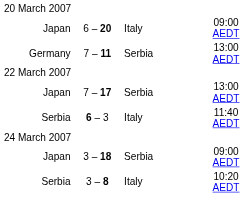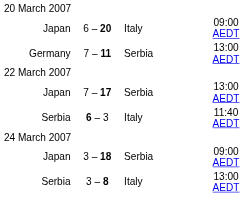3 – 8 | column 4: 10:20 AEDT -> 13:00 AEDT
